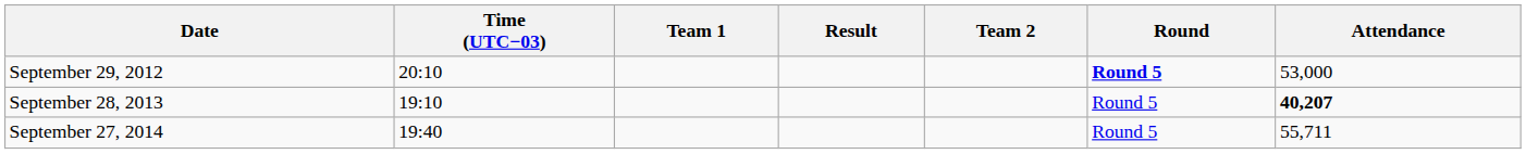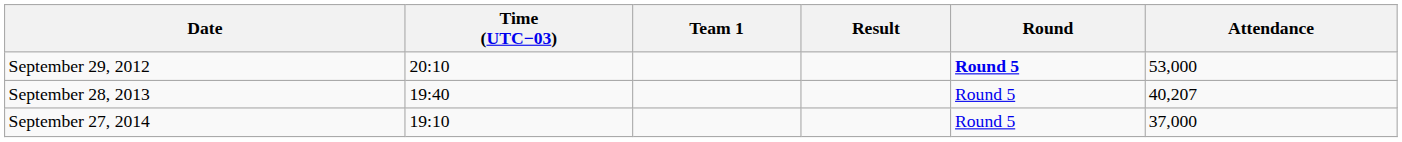- column: Team 2
September 28, 2013 | Time (UTC−03): 19:10 -> 19:40
September 28, 2013 | Attendance: bold -> normal
September 27, 2014 | Time (UTC−03): 19:40 -> 19:10
September 27, 2014 | Attendance: 55,711 -> 37,000
